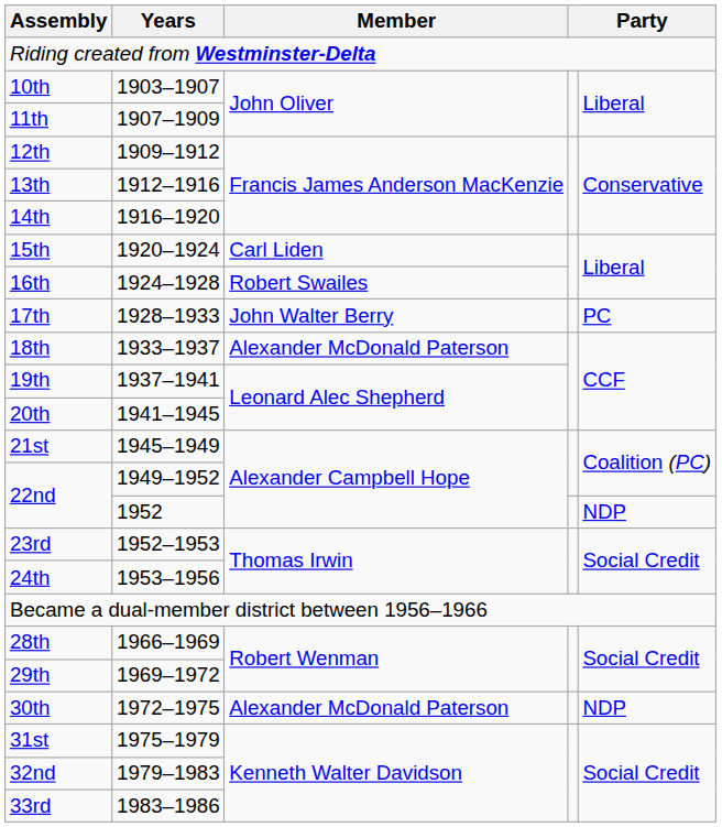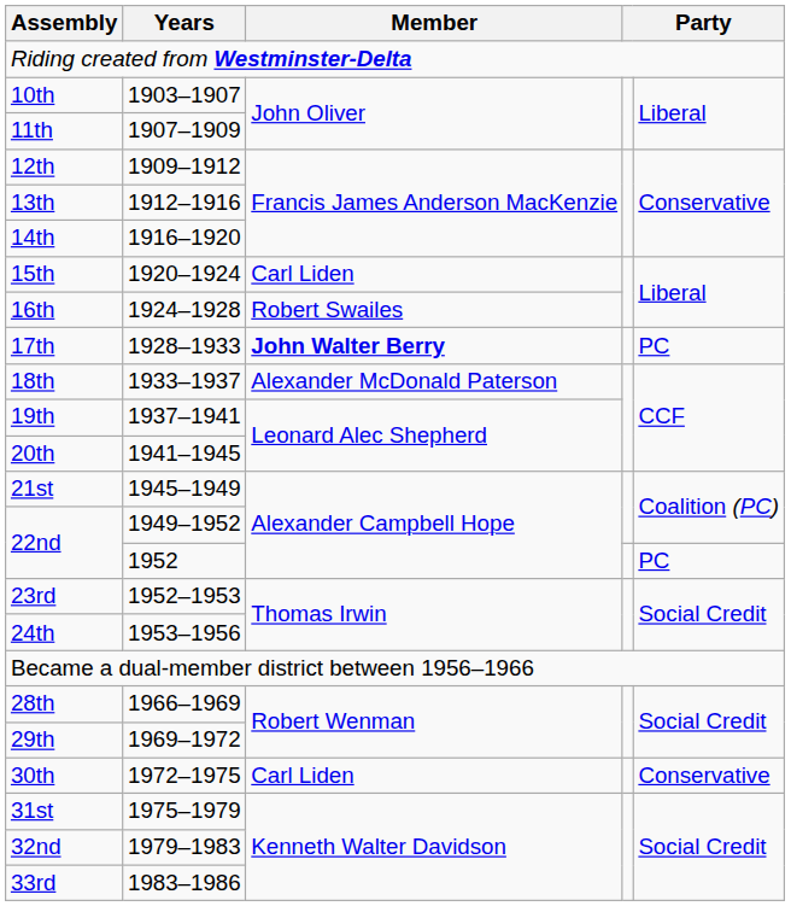17th | Member: normal -> bold
22nd / 1952 | column 5: NDP -> PC
30th | Member: Alexander McDonald Paterson -> Carl Liden
30th | column 5: NDP -> Conservative
